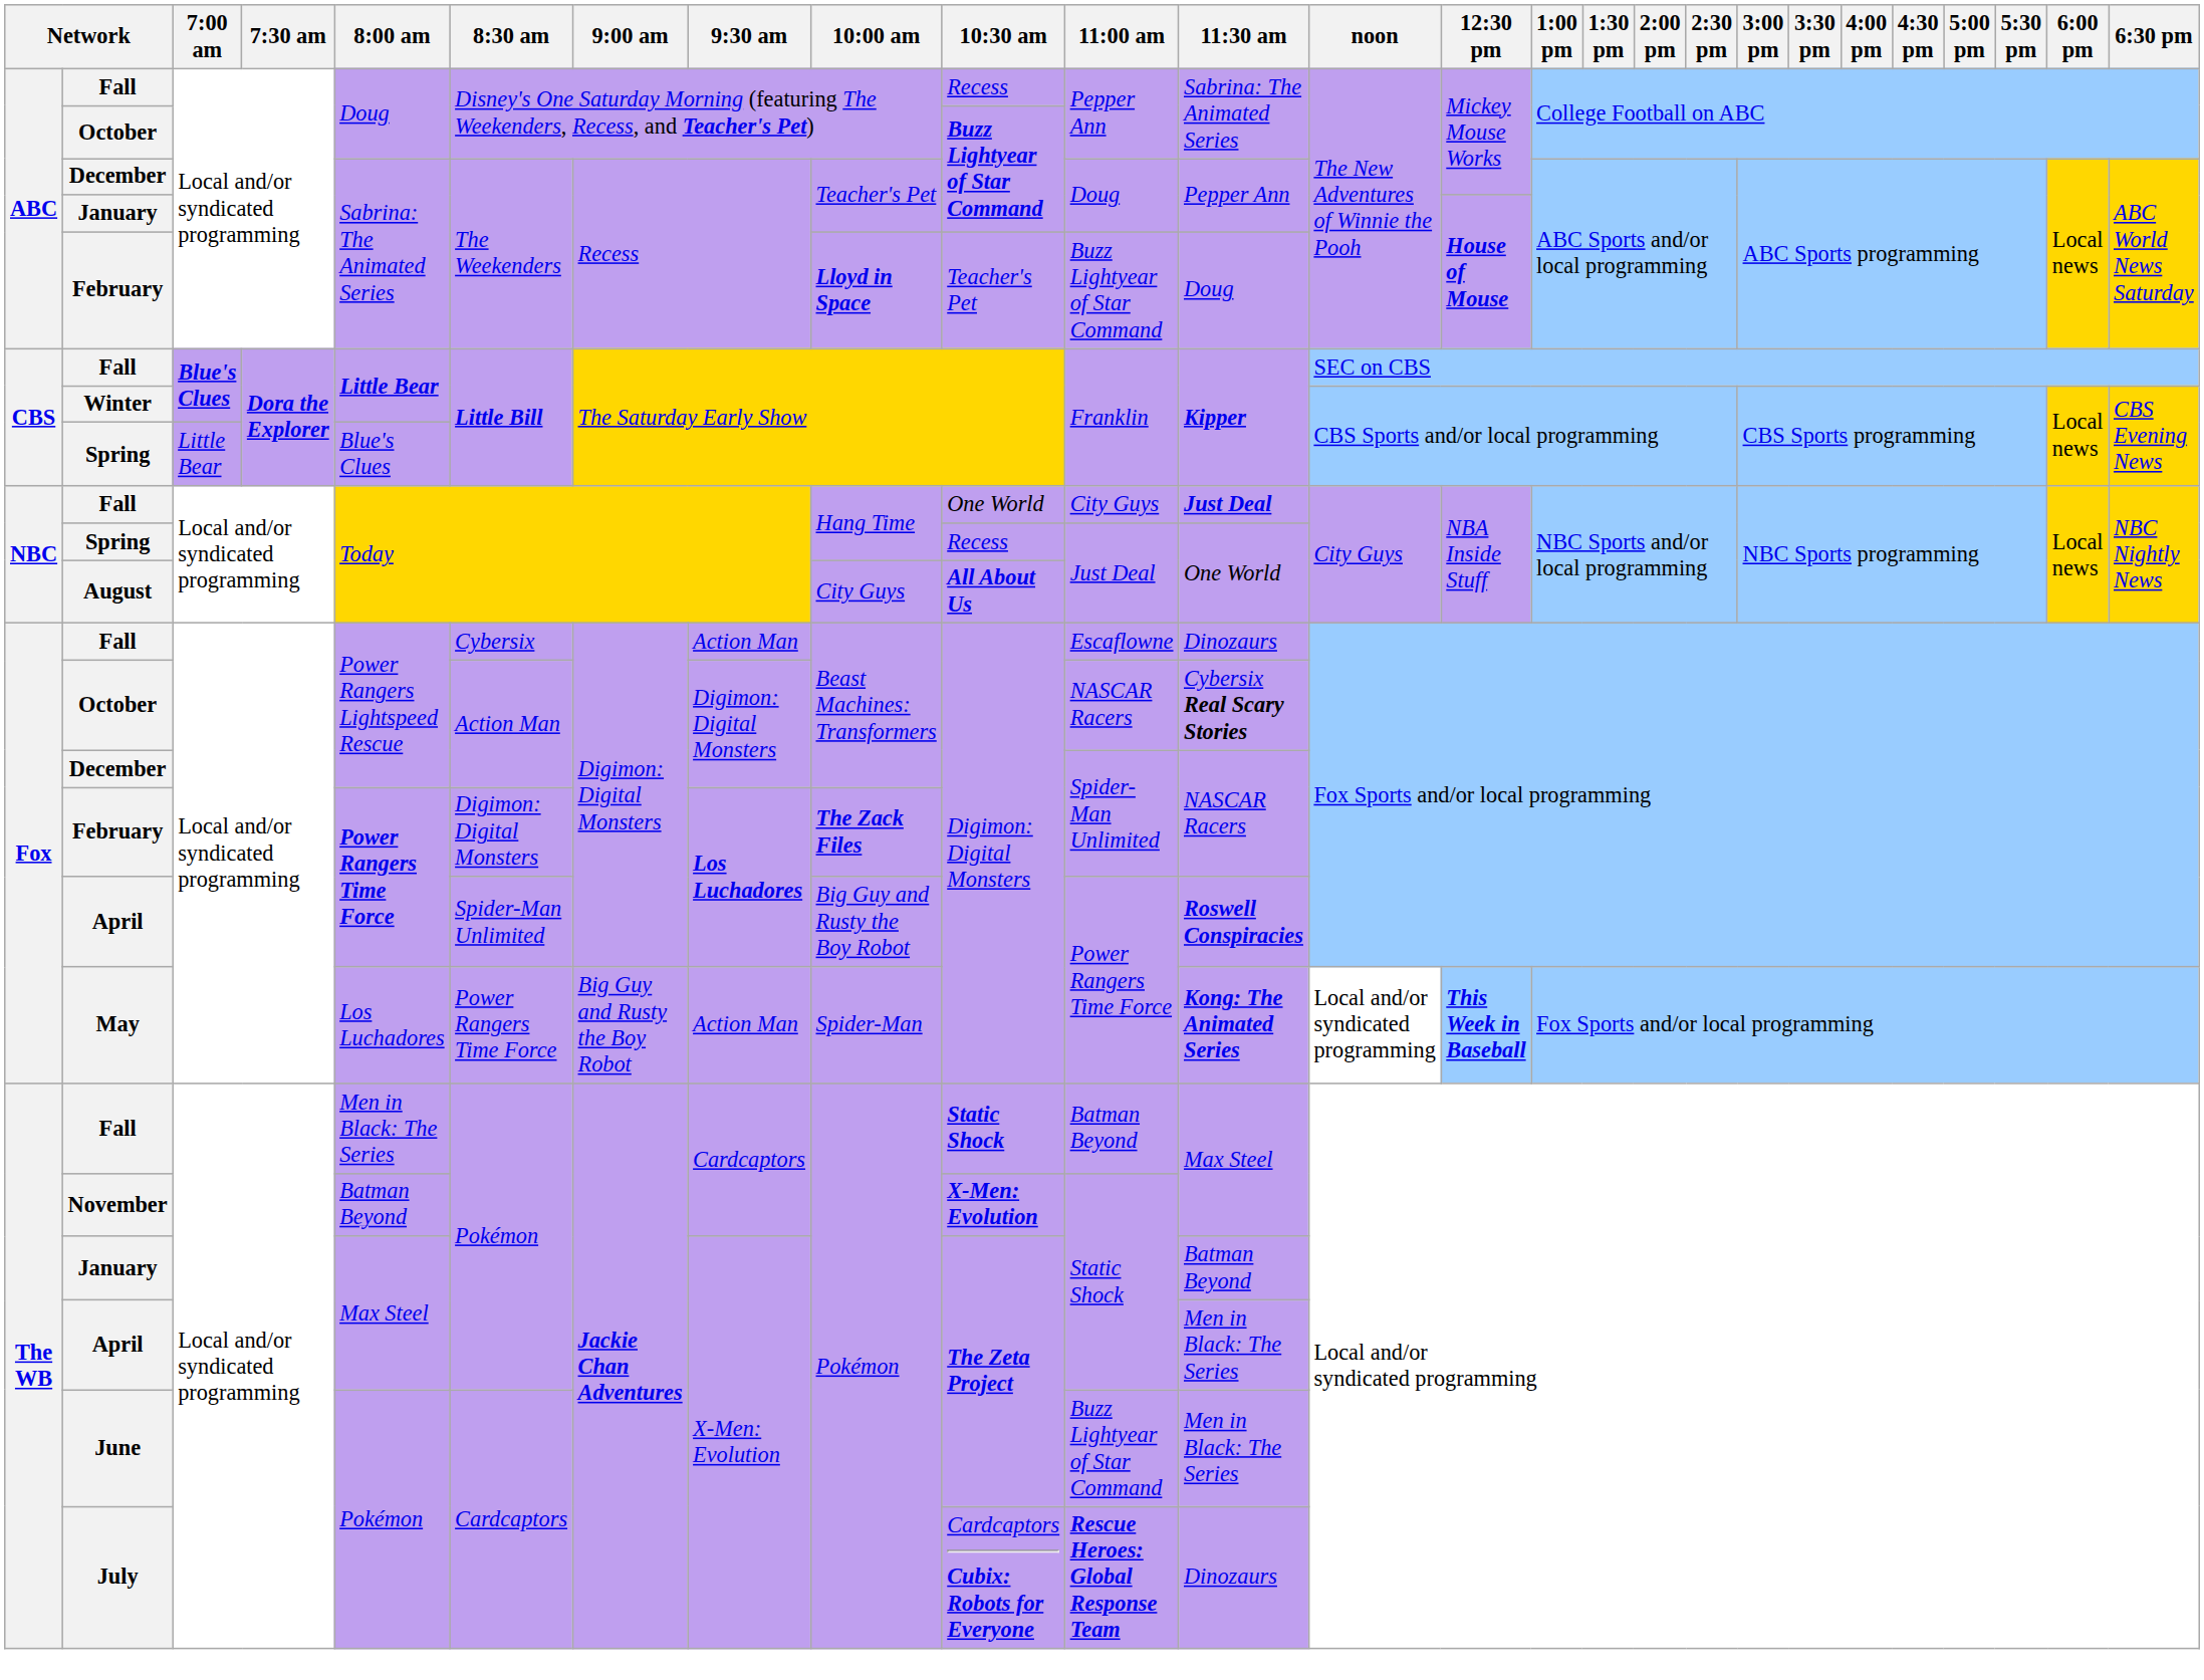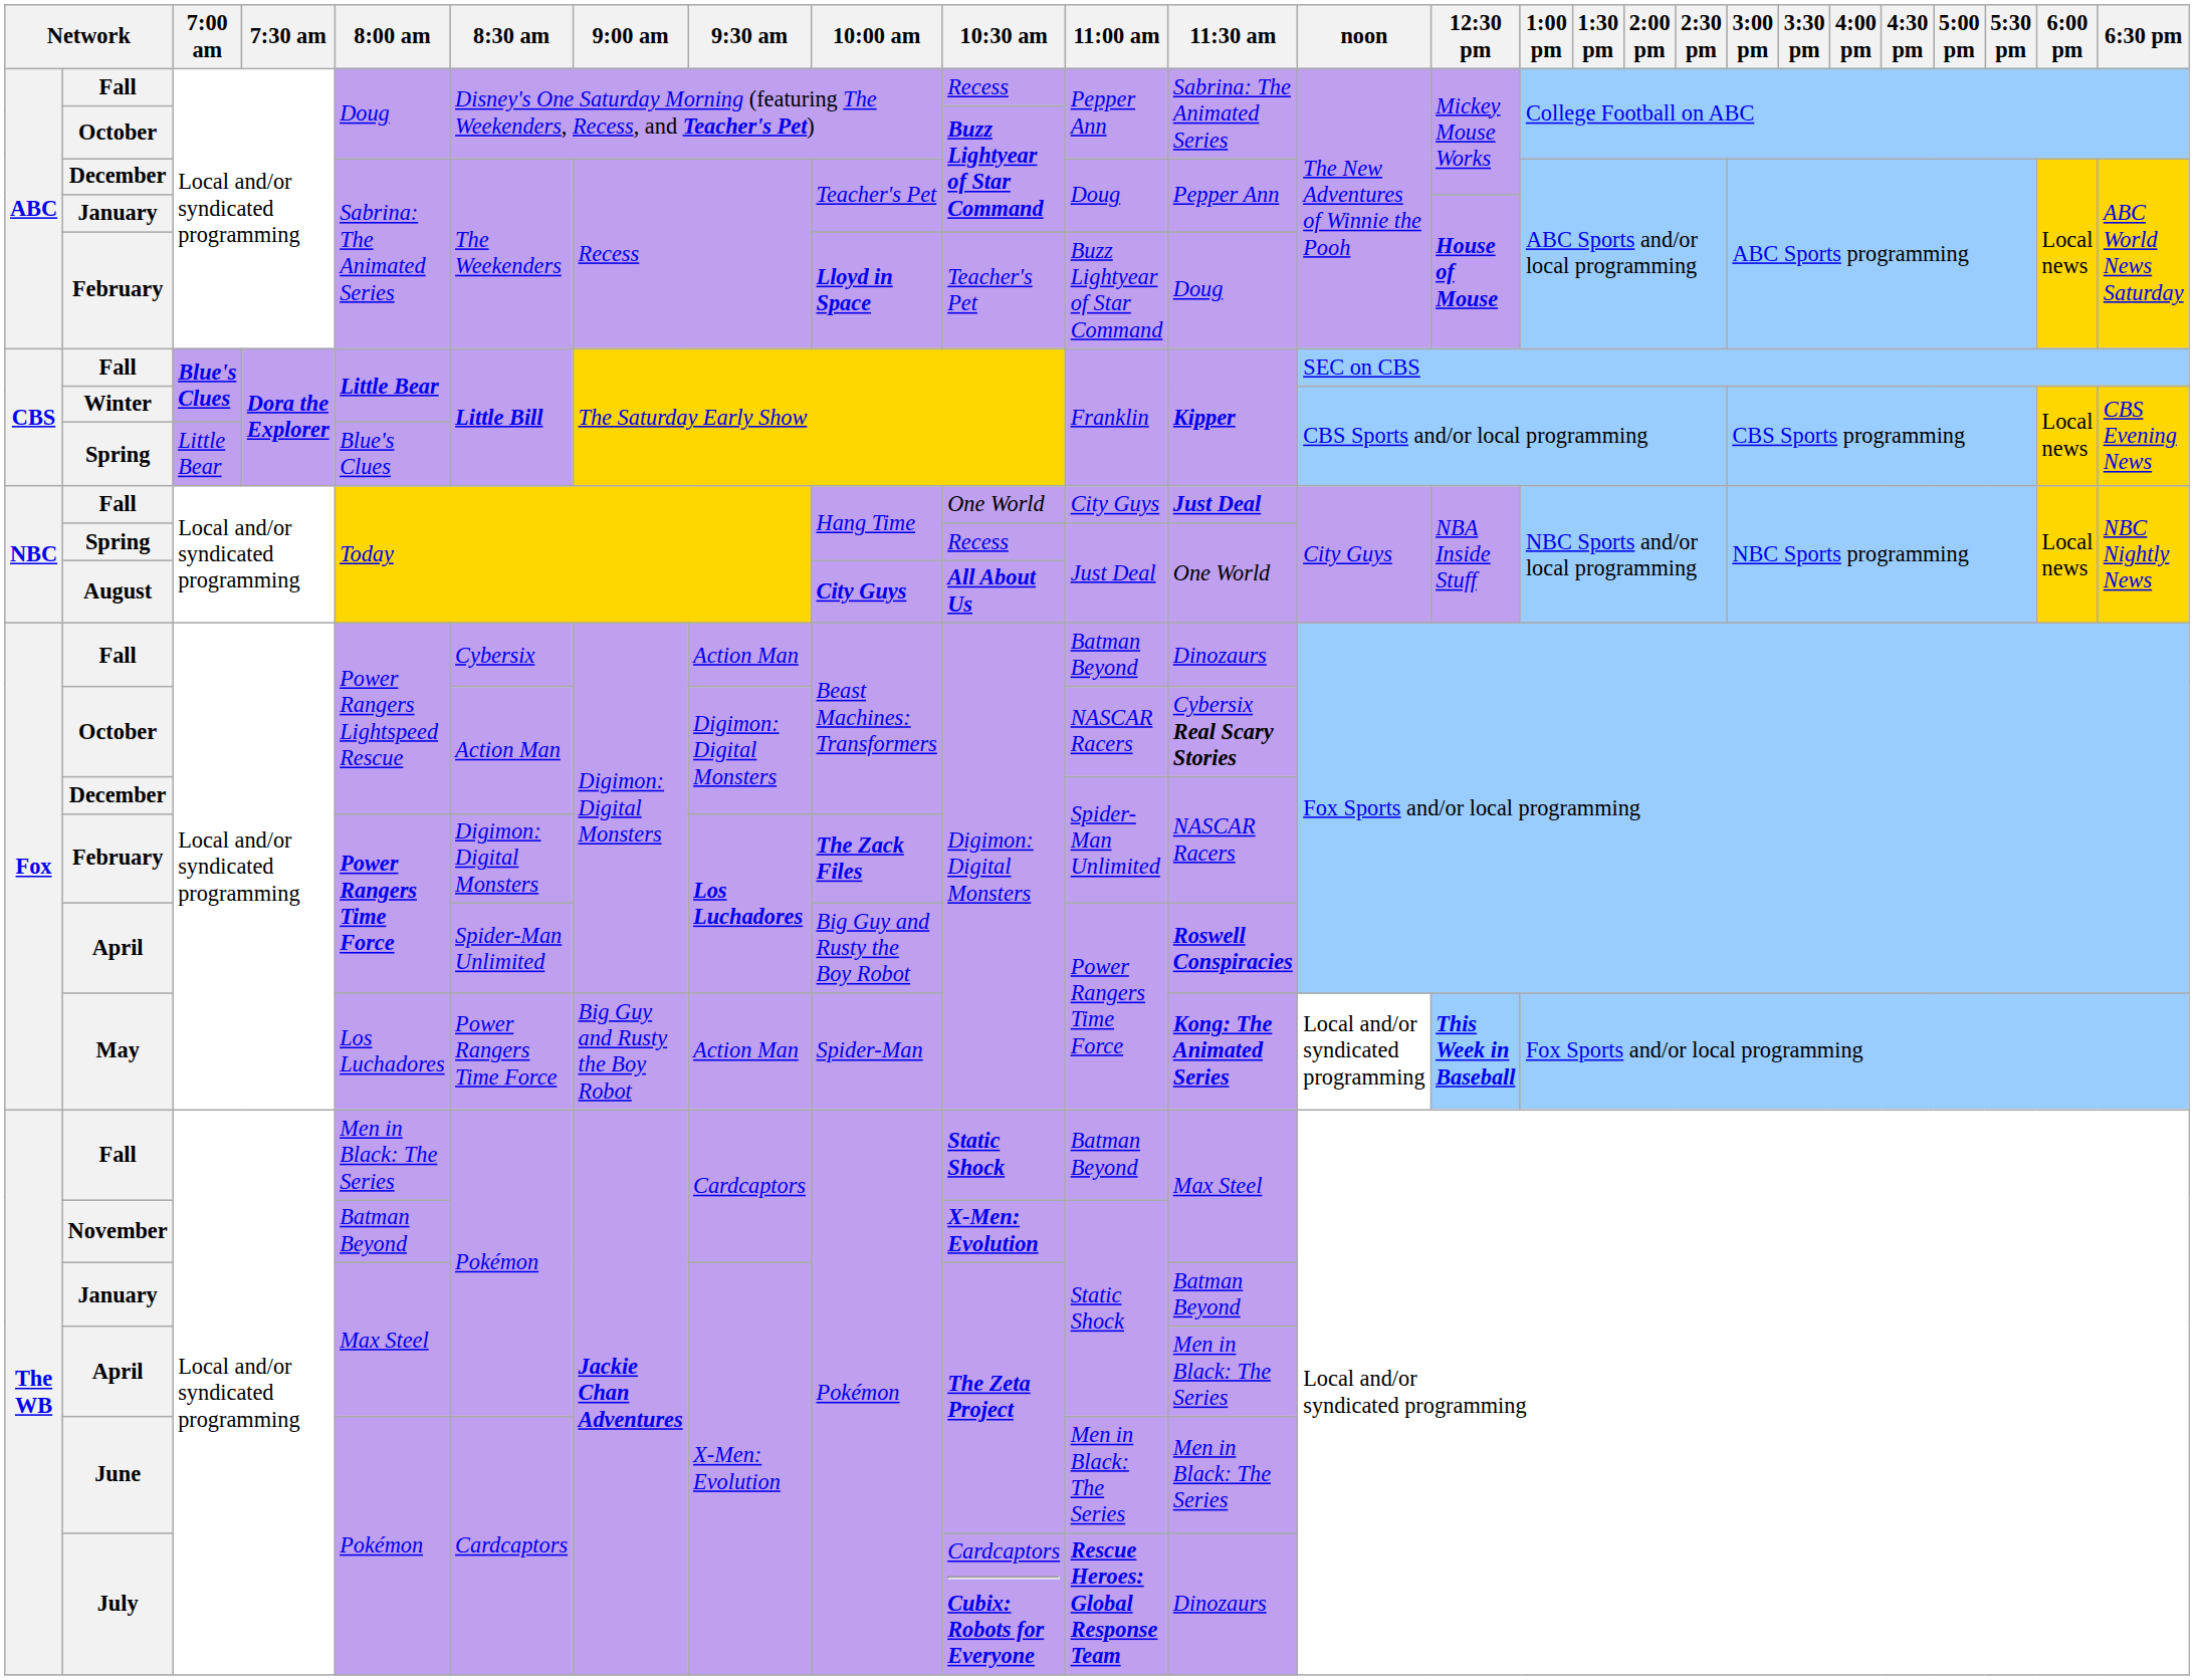August | 10:00 am: normal -> bold
Fox / Fall | 11:00 am: Escaflowne -> Batman Beyond
June | 11:00 am: Buzz Lightyear of Star Command -> Men in Black: The Series
